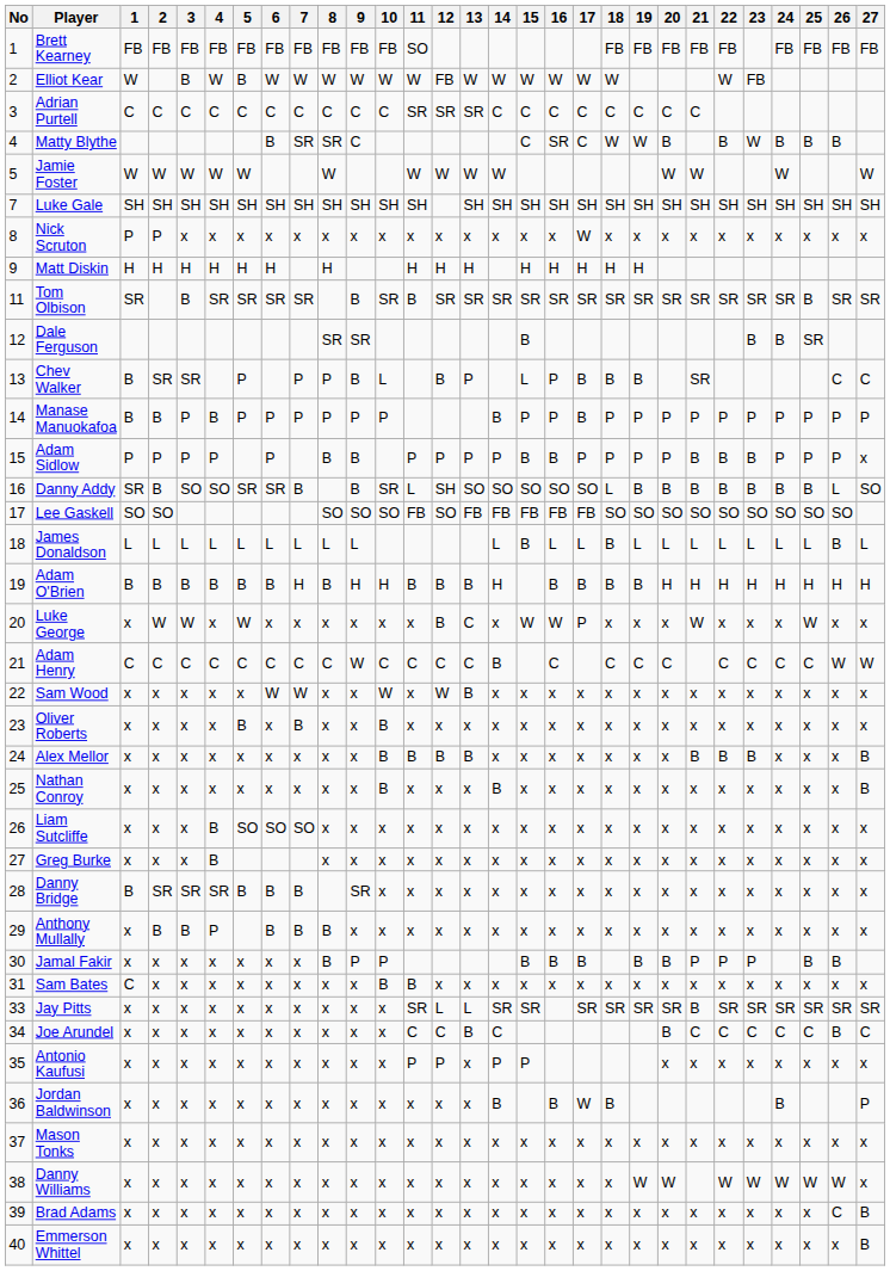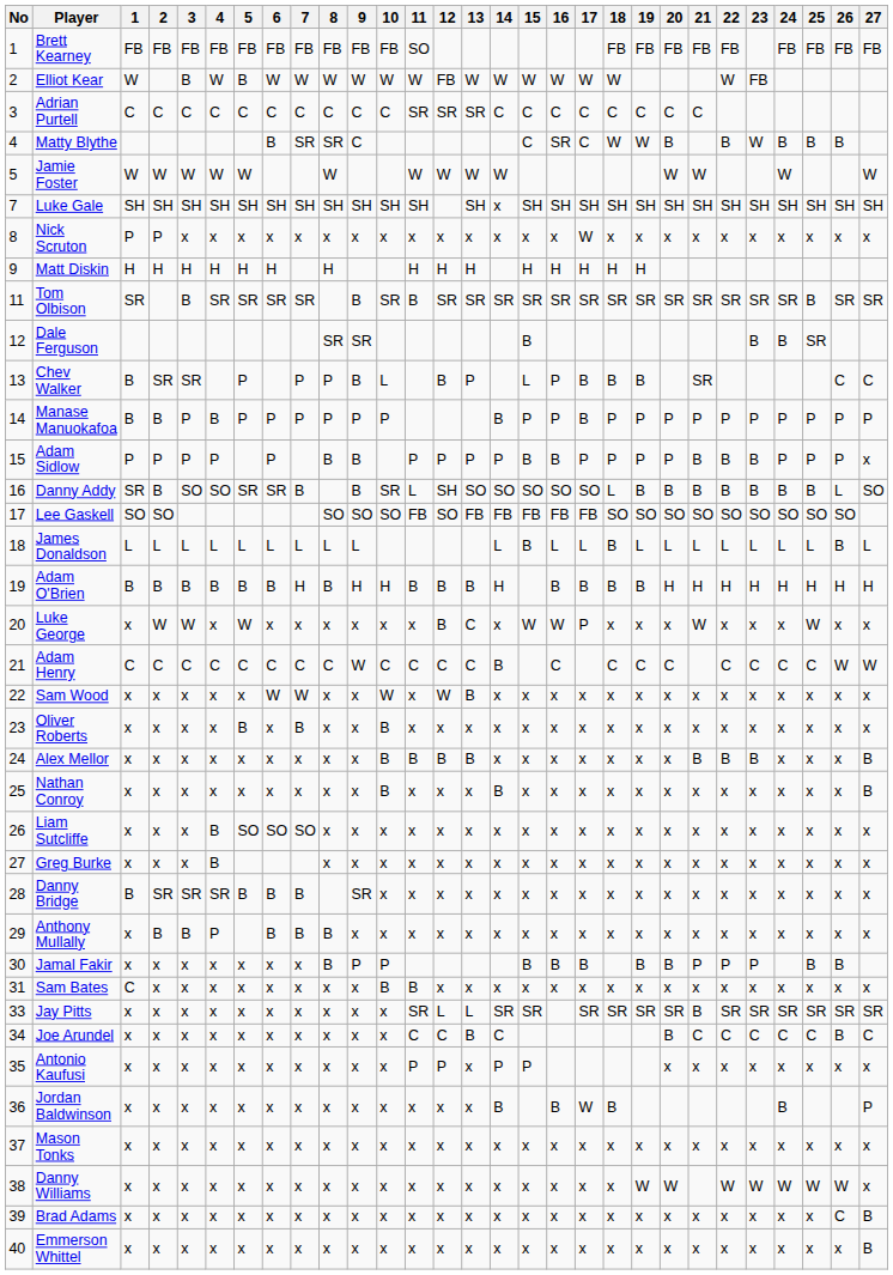Luke Gale | 14: SH -> x
